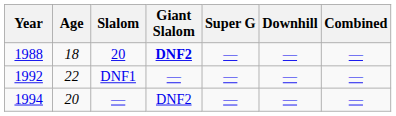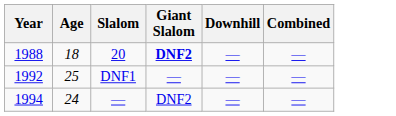- column: Super G | — | — | —
1992 | Age: 22 -> 25
1994 | Age: 20 -> 24
